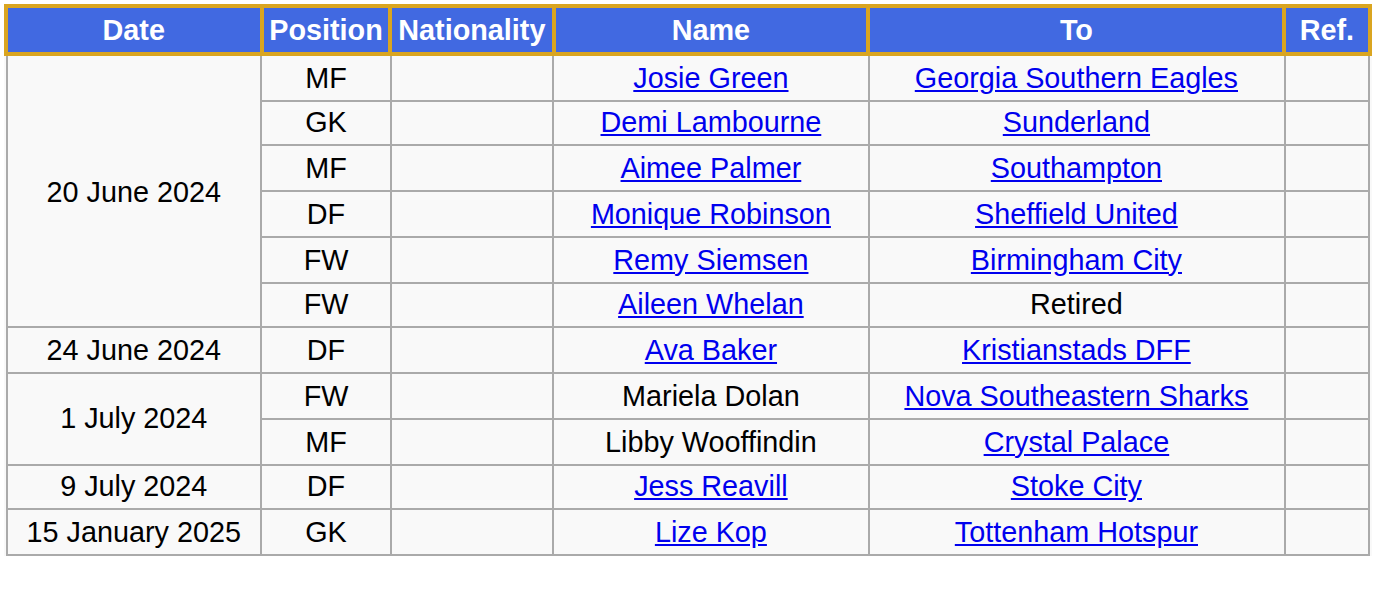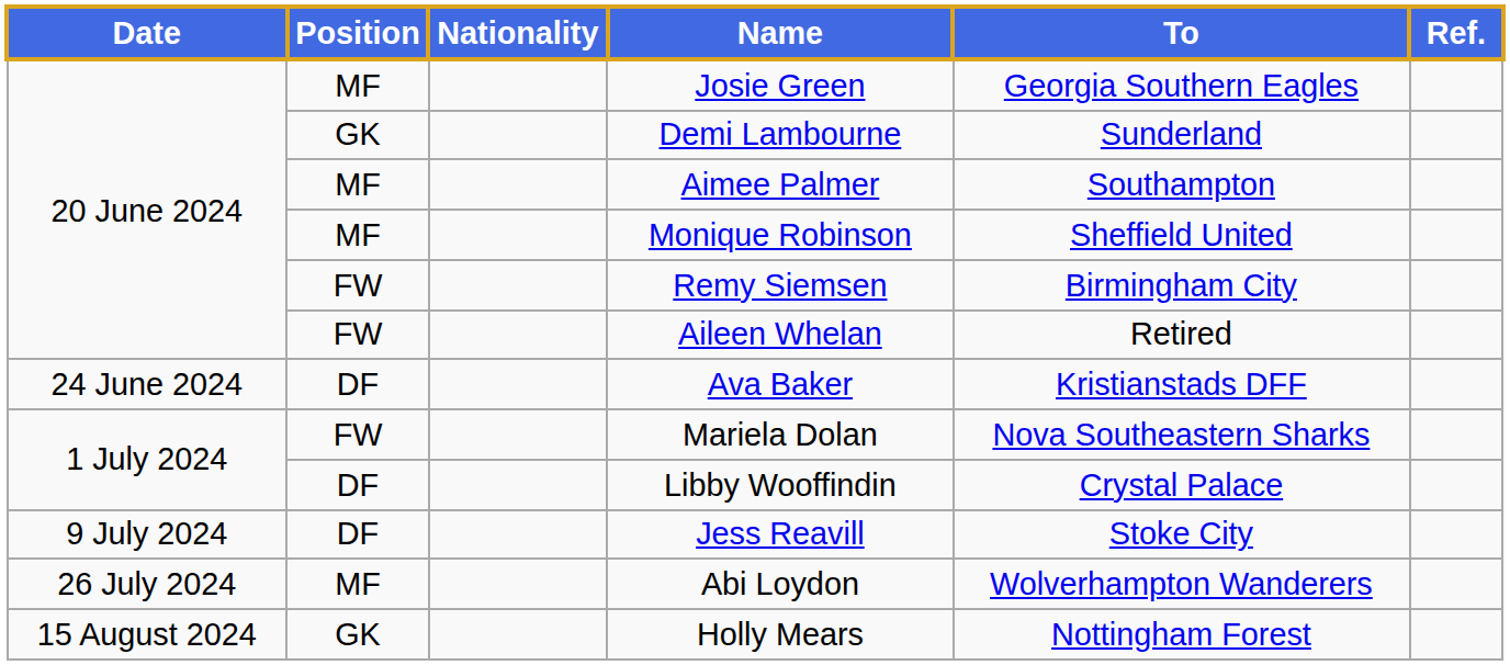Monique Robinson | Position: DF -> MF
Libby Wooffindin | Position: MF -> DF
+ row: 26 July 2024 | MF | Abi Loydon | Wolverhampton Wanderers
+ row: 15 August 2024 | GK | Holly Mears | Nottingham Forest
- row: 15 January 2025 | GK | Lize Kop | Tottenham Hotspur
